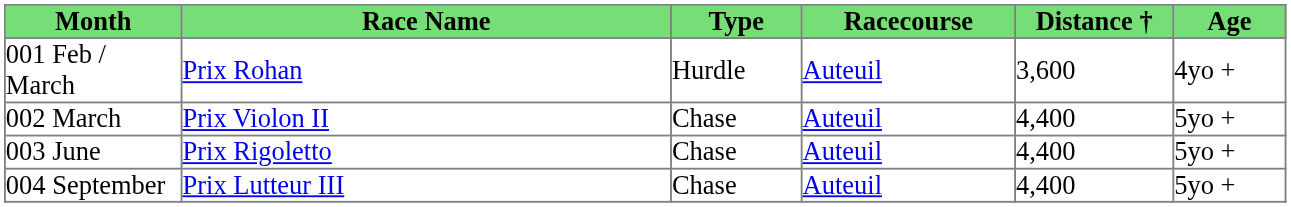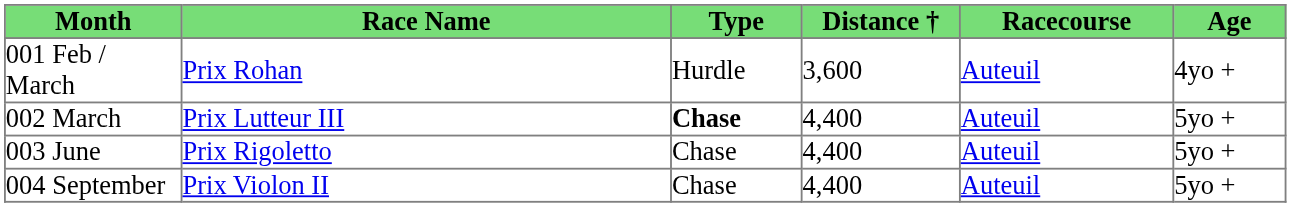columns swapped: Racecourse <-> Distance †
002 March | Race Name: Prix Violon II -> Prix Lutteur III
002 March | Type: normal -> bold
004 September | Race Name: Prix Lutteur III -> Prix Violon II
